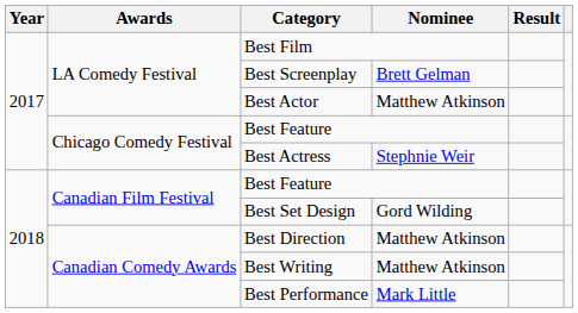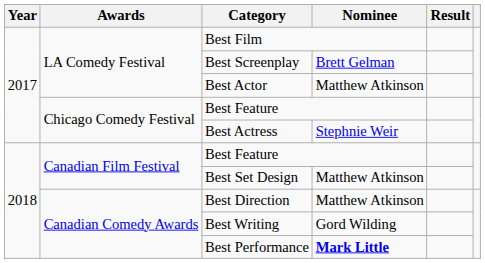Best Set Design | Nominee: Gord Wilding -> Matthew Atkinson
Best Writing | Nominee: Matthew Atkinson -> Gord Wilding
Best Performance | Nominee: normal -> bold
